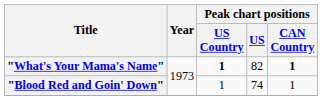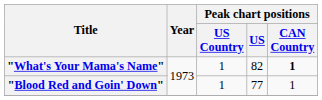"What's Your Mama's Name" | Peak chart positions / US Country: bold -> normal
"Blood Red and Goin' Down" | Peak chart positions / US: 74 -> 77
